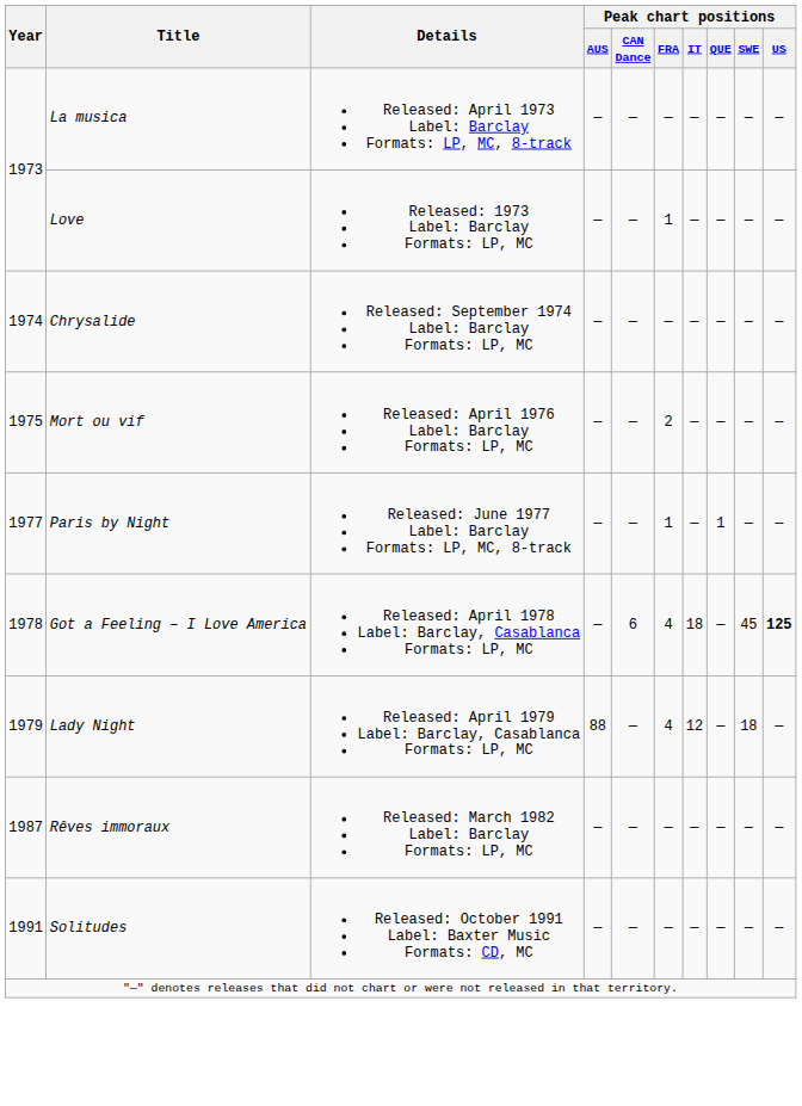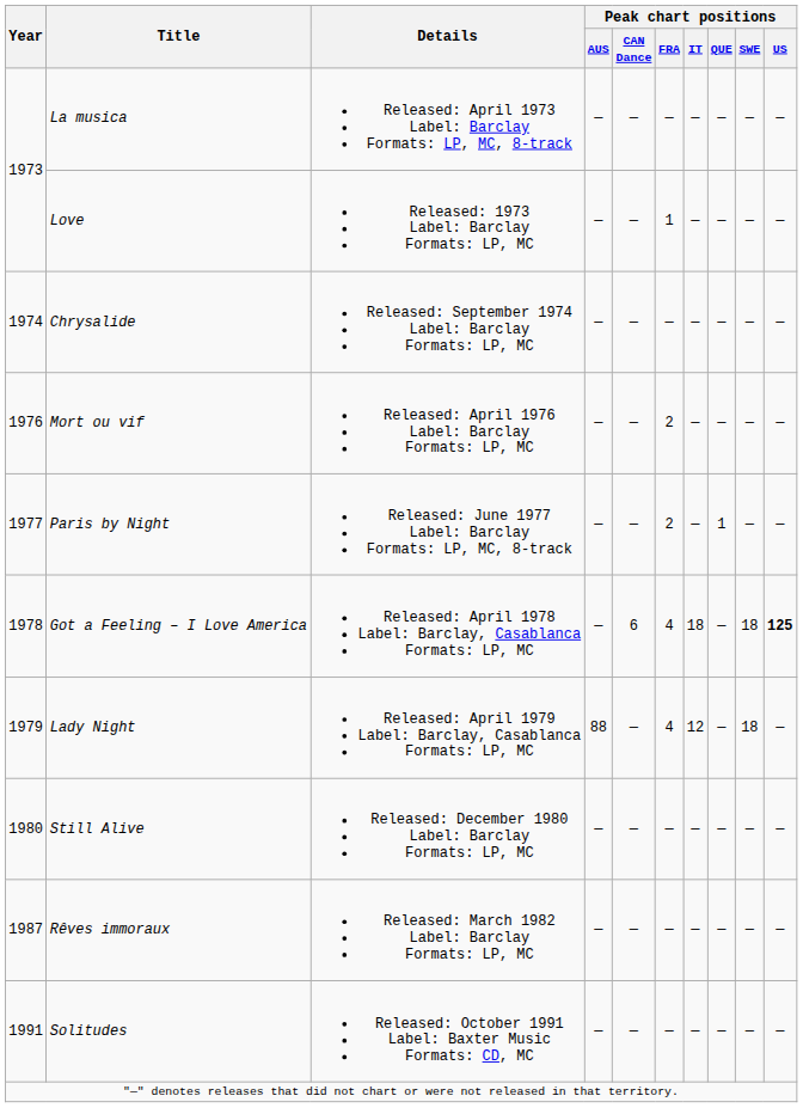Mort ou vif | Year: 1975 -> 1976
Paris by Night | Peak chart positions / FRA: 1 -> 2
Got a Feeling – I Love America | Peak chart positions / SWE: 45 -> 18
+ row: 1980 | Still Alive | Released: December 1980 Label: Barclay Formats: LP, MC | — | — | — | — | — | — | —
